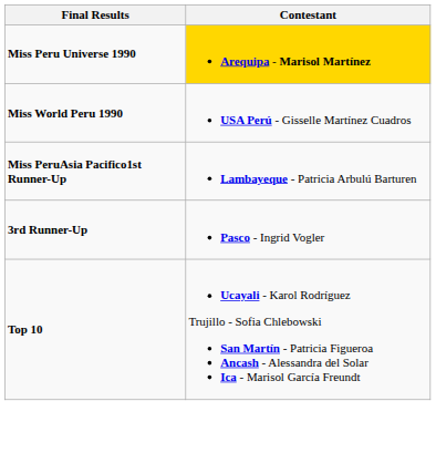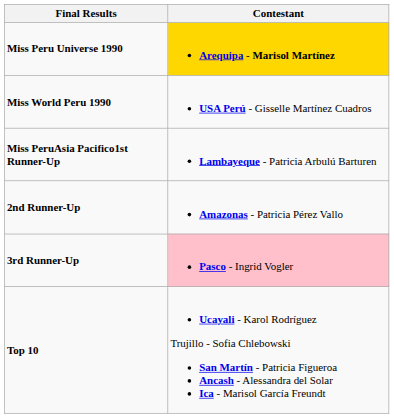+ row: 2nd Runner-Up | Amazonas - Patricia Pérez Vallo
3rd Runner-Up | Contestant: no background -> pink background
